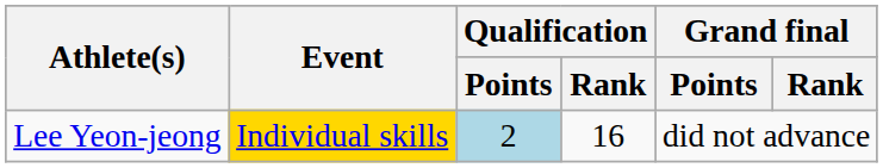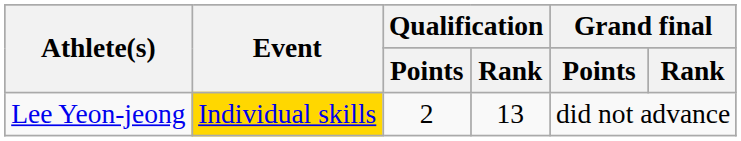Lee Yeon-jeong | Qualification / Points: lightblue background -> no background
Lee Yeon-jeong | Qualification / Rank: 16 -> 13
